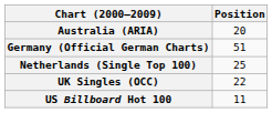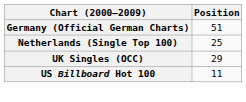- row: Australia (ARIA) | 20
UK Singles (OCC) | Position: 22 -> 29
